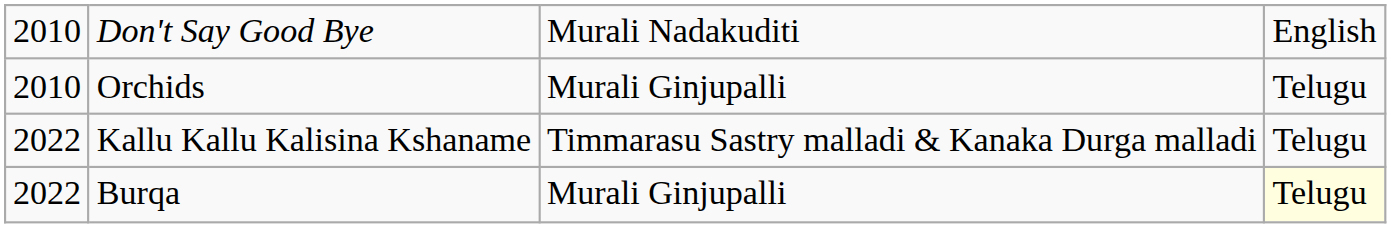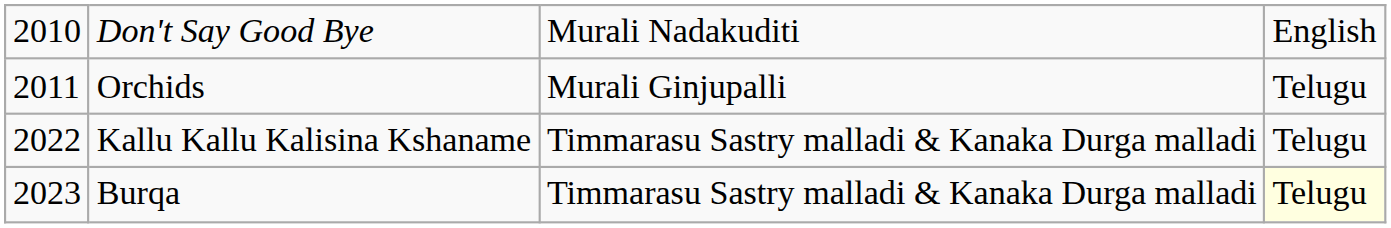Orchids | column 1: 2010 -> 2011
Burqa | column 1: 2022 -> 2023
Burqa | column 3: Murali Ginjupalli -> Timmarasu Sastry malladi & Kanaka Durga malladi
